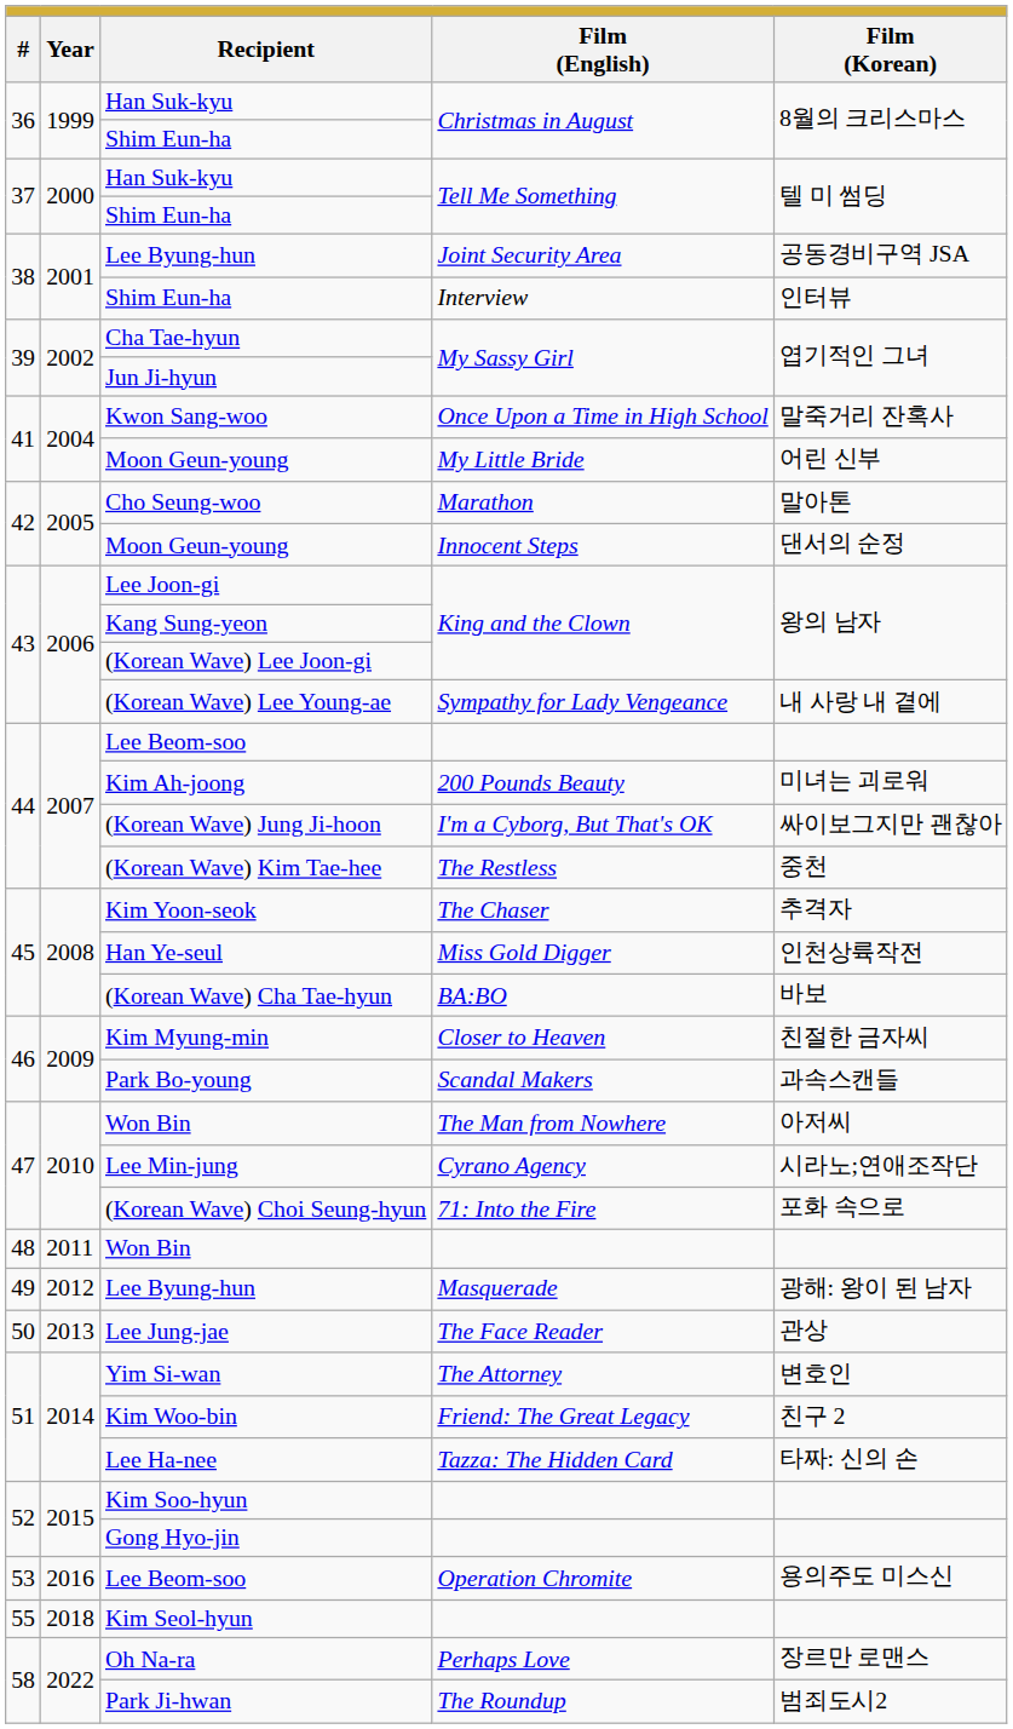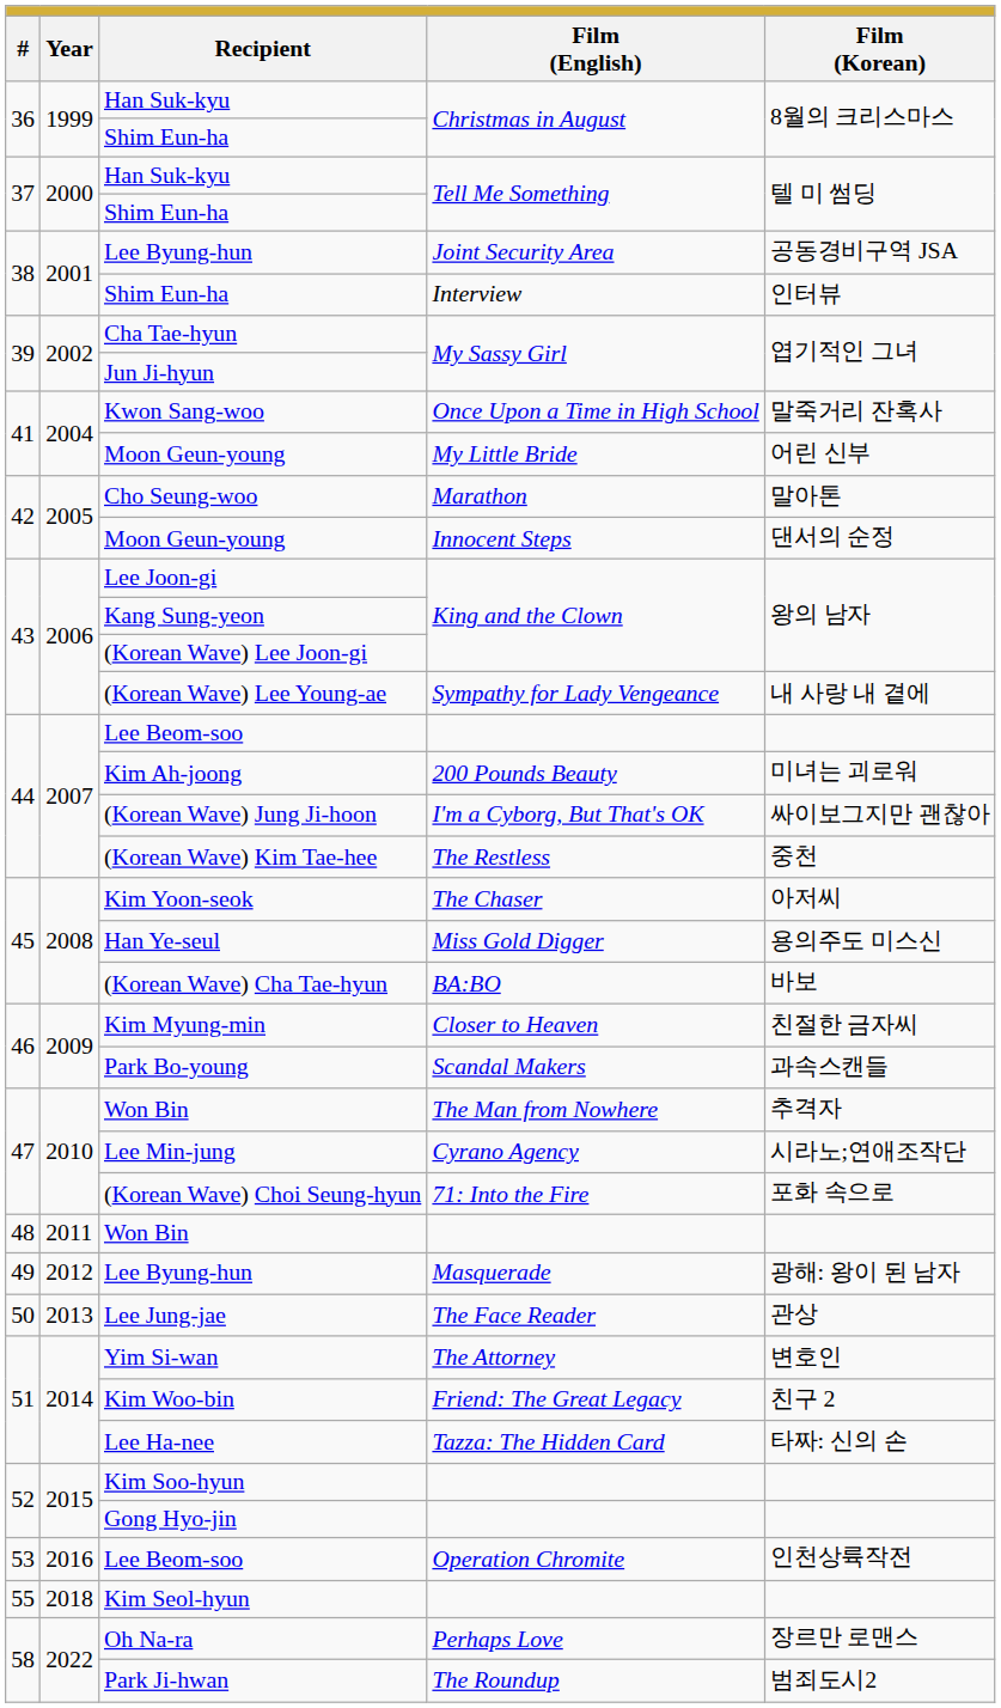Kim Yoon-seok | Film (Korean): 추격자 -> 아저씨
Han Ye-seul | Film (Korean): 인천상륙작전 -> 용의주도 미스신
Won Bin / The Man from Nowhere | Film (Korean): 아저씨 -> 추격자
Lee Beom-soo / Operation Chromite | Film (Korean): 용의주도 미스신 -> 인천상륙작전
